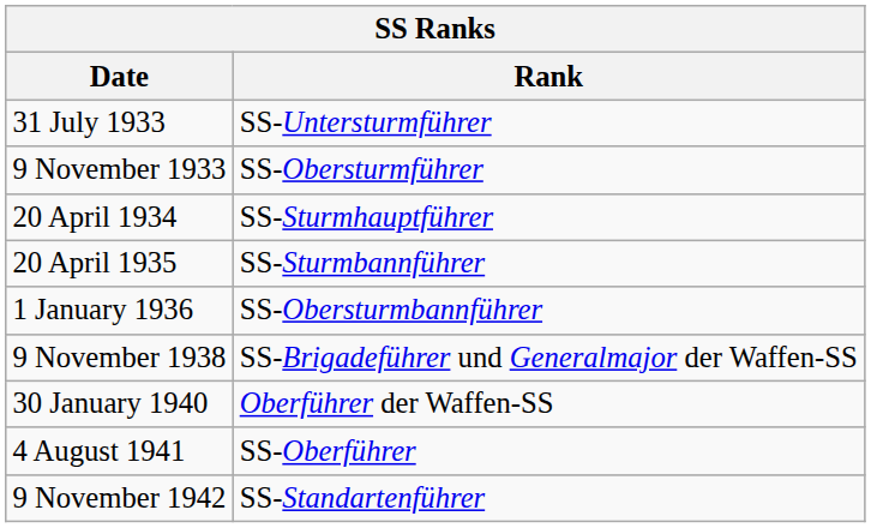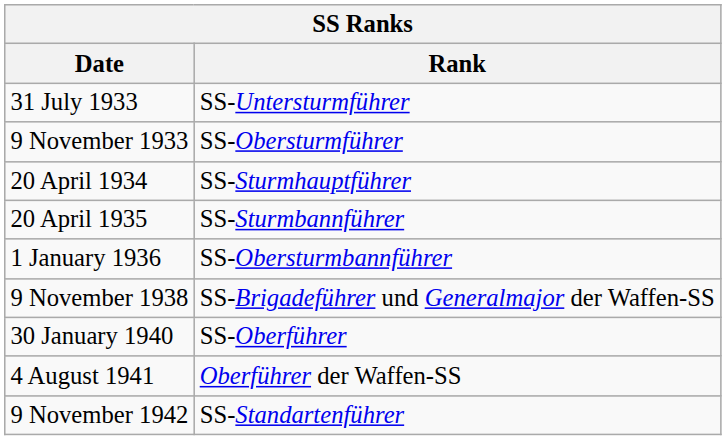30 January 1940 | Rank: Oberführer der Waffen-SS -> SS-Oberführer
4 August 1941 | Rank: SS-Oberführer -> Oberführer der Waffen-SS
